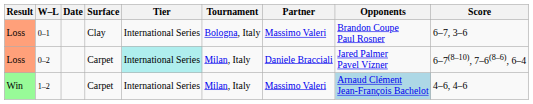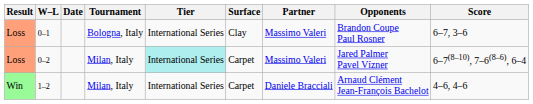columns swapped: Tournament <-> Surface
0–2 | Partner: Daniele Bracciali -> Massimo Valeri
1–2 | Partner: Massimo Valeri -> Daniele Bracciali
1–2 | Opponents: lightblue background -> no background
